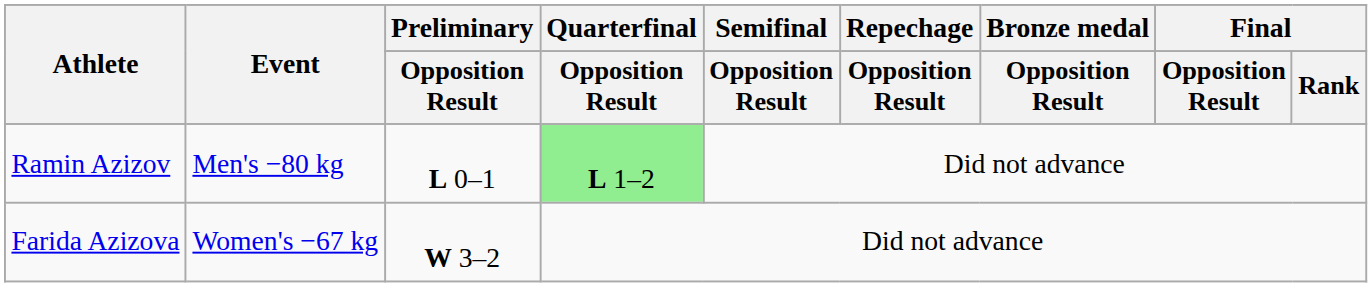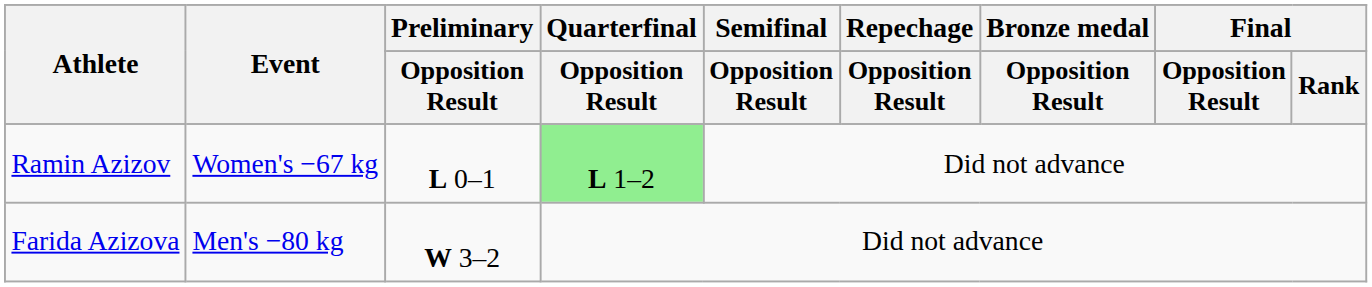Ramin Azizov | Event: Men's −80 kg -> Women's −67 kg
Farida Azizova | Event: Women's −67 kg -> Men's −80 kg
